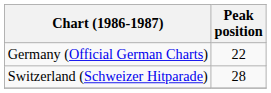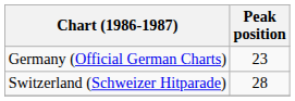Germany (Official German Charts) | Peak position: 22 -> 23
